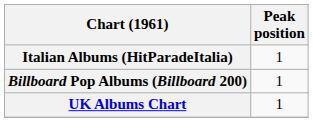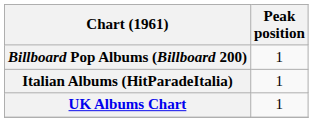rows swapped: Billboard Pop Albums (Billboard 200) <-> Italian Albums (HitParadeItalia)
